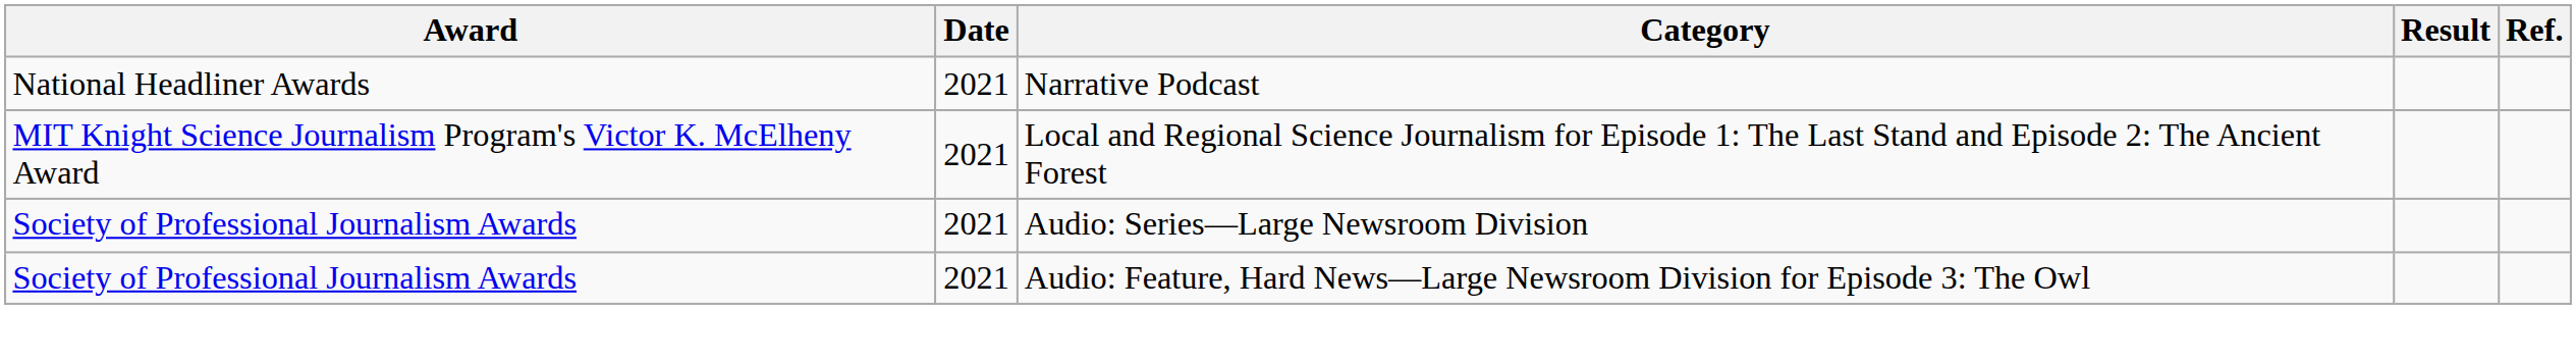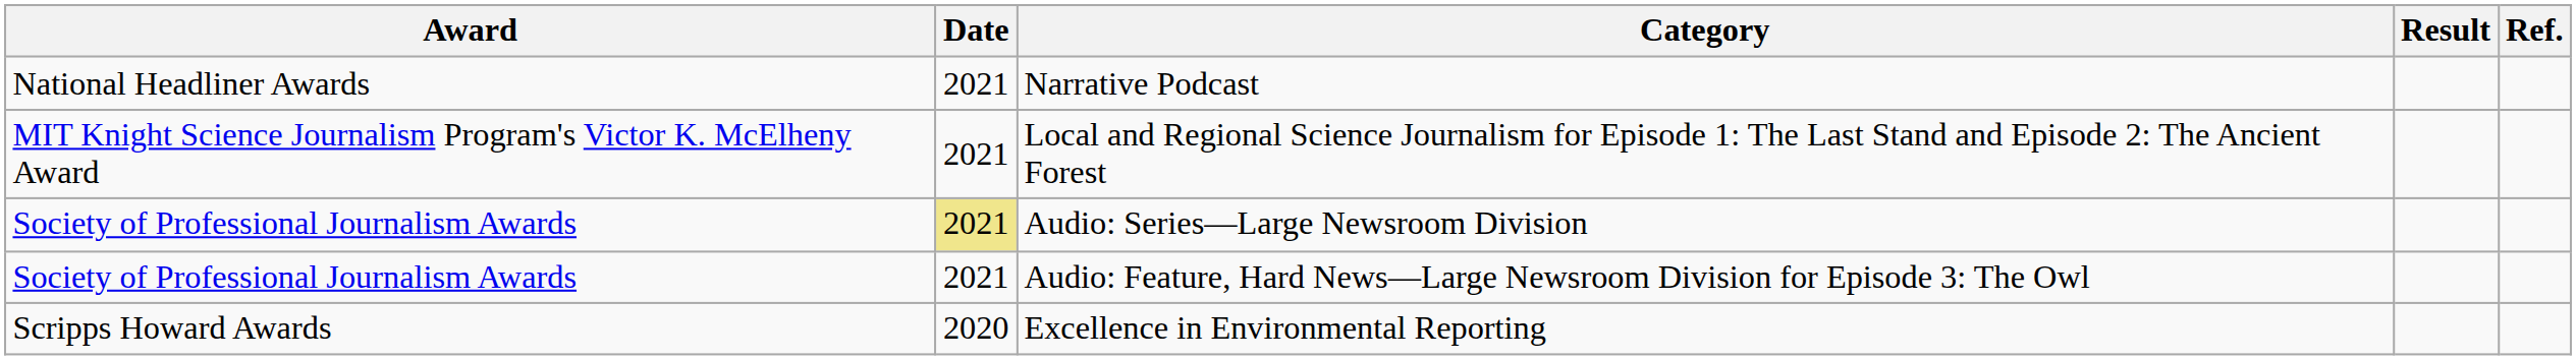Audio: Series—Large Newsroom Division | Date: no background -> khaki background
+ row: Scripps Howard Awards | 2020 | Excellence in Environmental Reporting
